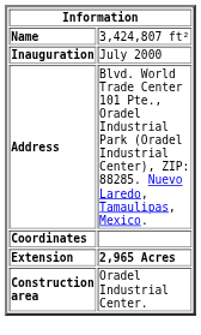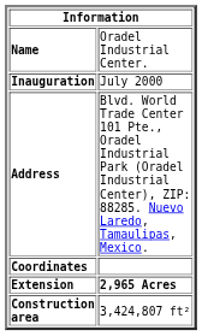Name | column 2: 3,424,807 ft² -> Oradel Industrial Center.
Construction area | column 2: Oradel Industrial Center. -> 3,424,807 ft²
